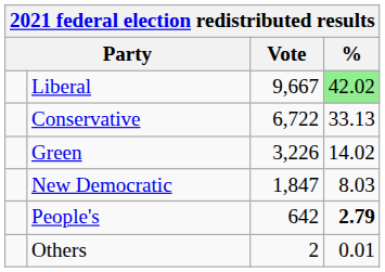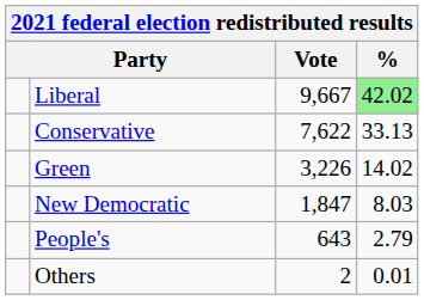Conservative | Vote: 6,722 -> 7,622
People's | Vote: 642 -> 643
People's | %: bold -> normal
